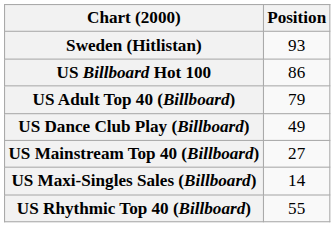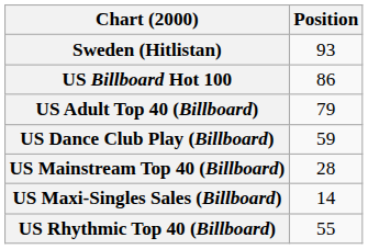US Dance Club Play (Billboard) | Position: 49 -> 59
US Mainstream Top 40 (Billboard) | Position: 27 -> 28
